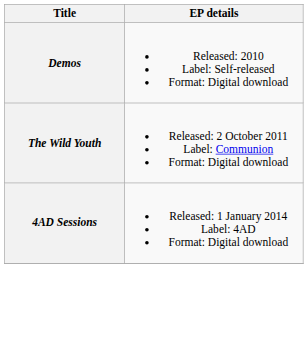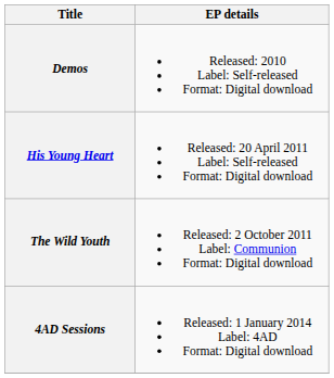+ row: His Young Heart | Released: 20 April 2011 Label: Self-released Format: Digital download
